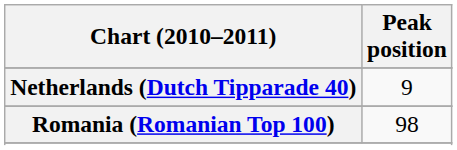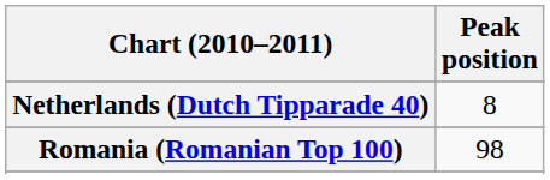Netherlands (Dutch Tipparade 40) | Peak position: 9 -> 8
